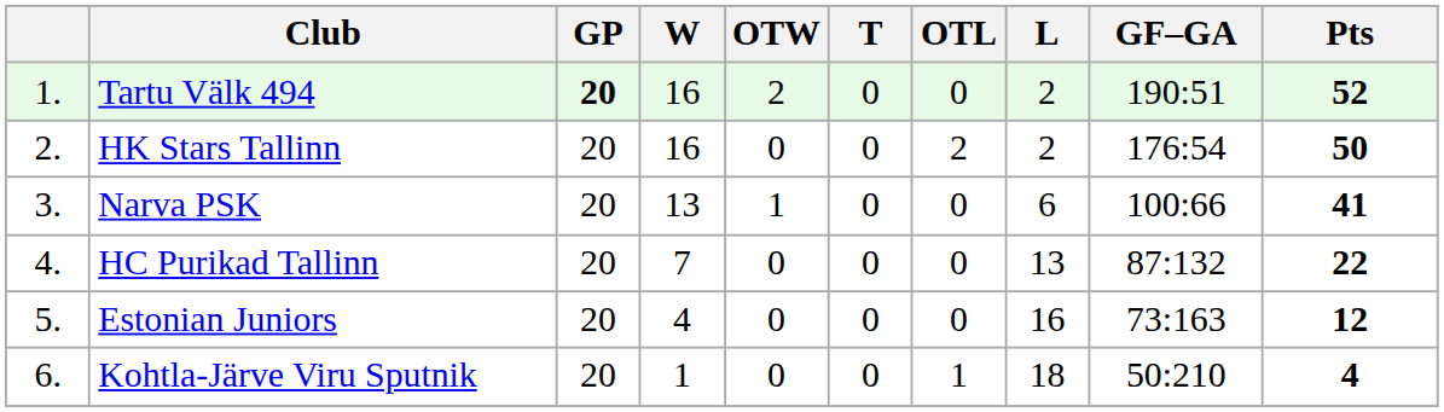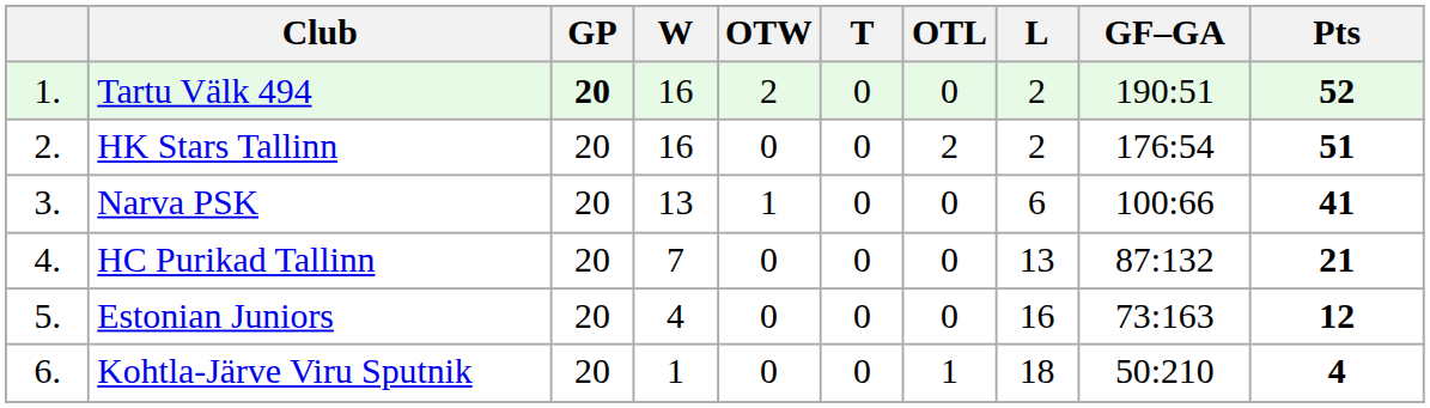HK Stars Tallinn | Pts: 50 -> 51
HC Purikad Tallinn | Pts: 22 -> 21
